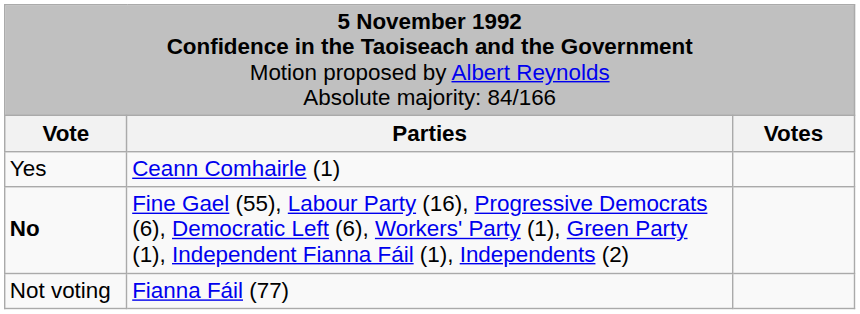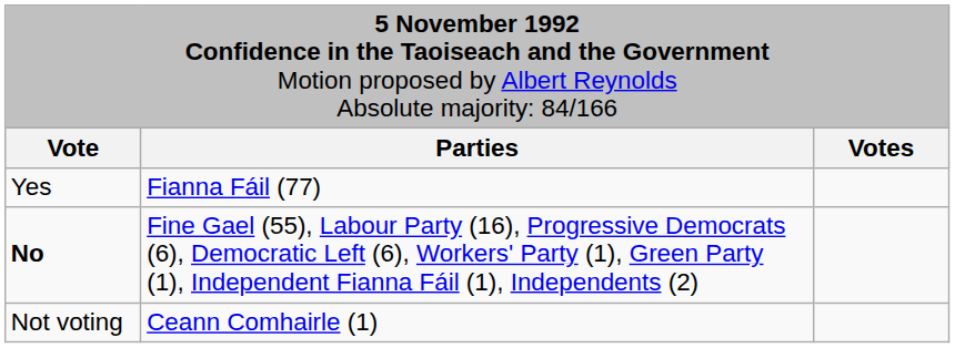Yes | column 2: Ceann Comhairle (1) -> Fianna Fáil (77)
Not voting | column 2: Fianna Fáil (77) -> Ceann Comhairle (1)
